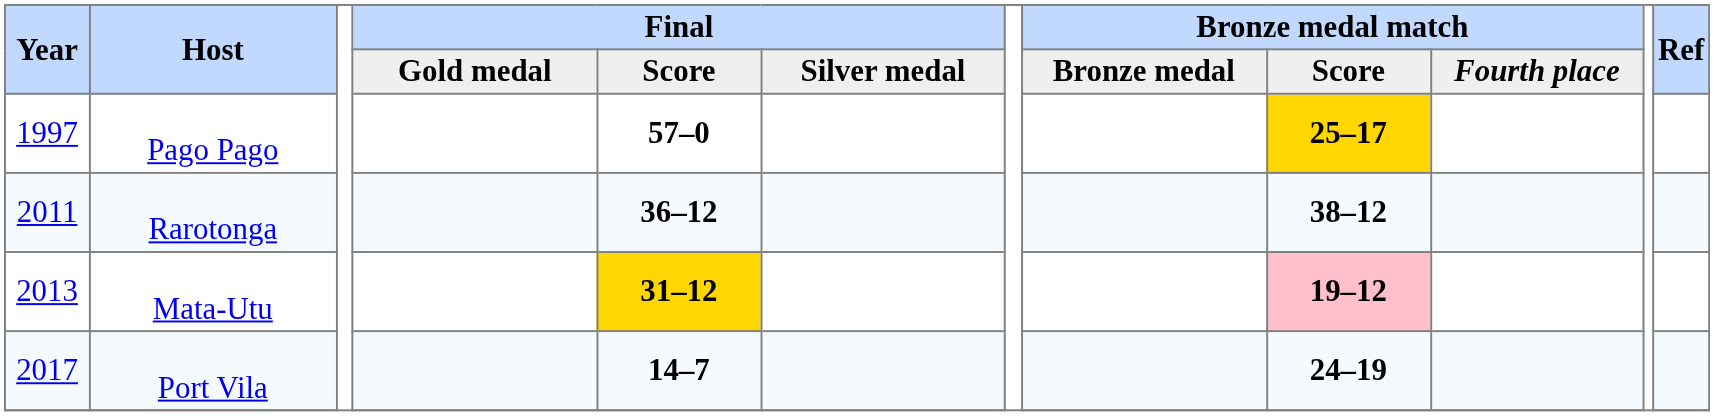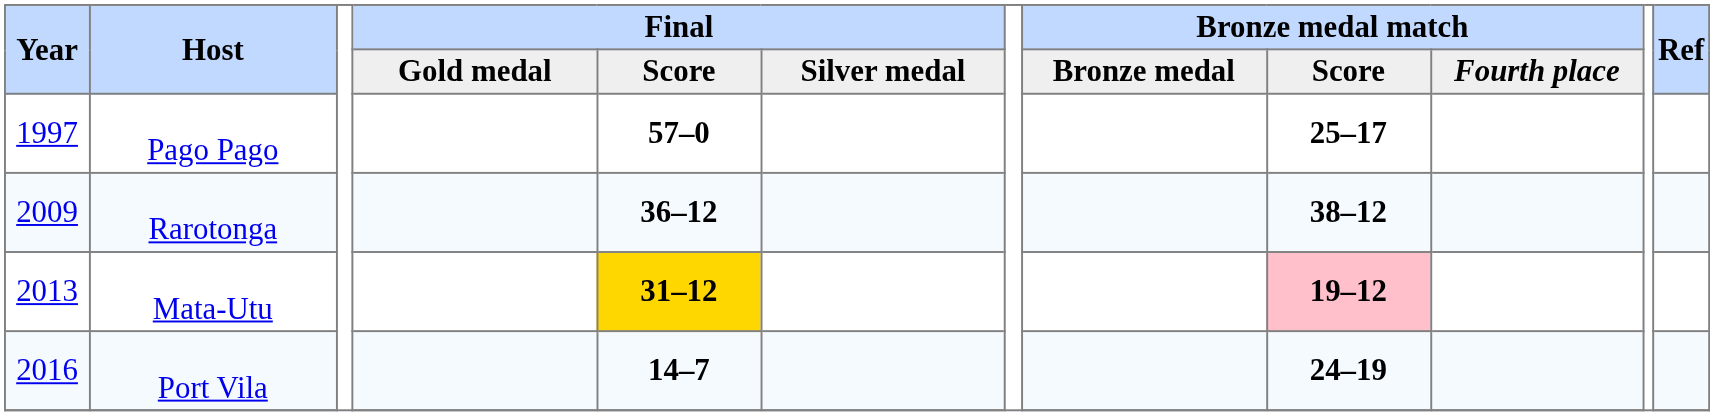Pago Pago | Bronze medal match / Score: gold background -> no background
Rarotonga | Year: 2011 -> 2009
Port Vila | Year: 2017 -> 2016
